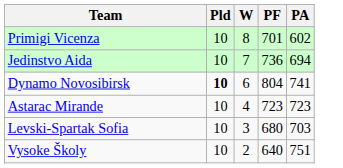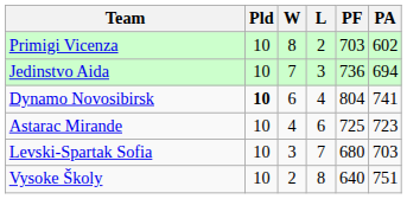+ column: L | 2 | 3 | 4 | 6 | 7 | 8
Primigi Vicenza | PF: 701 -> 703
Astarac Mirande | PF: 723 -> 725
